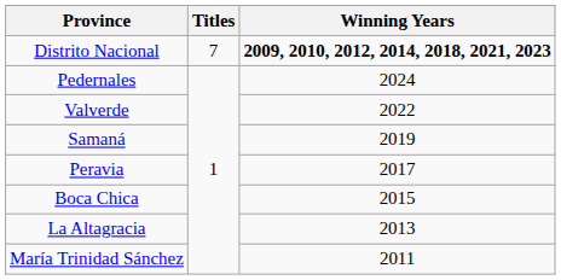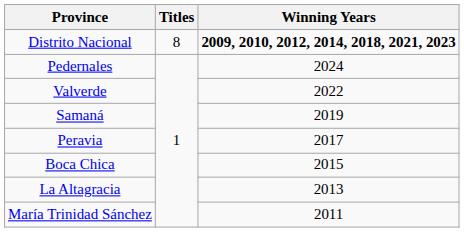Distrito Nacional | Titles: 7 -> 8
